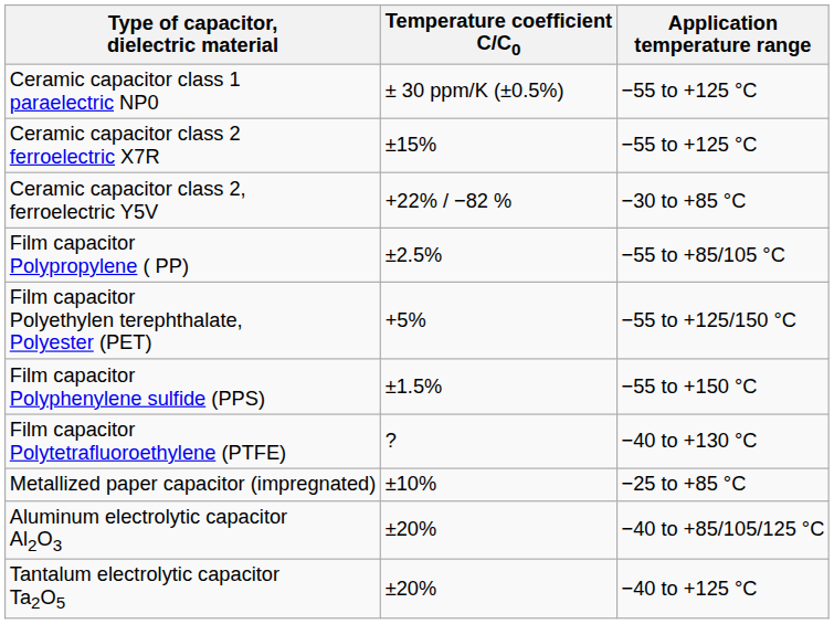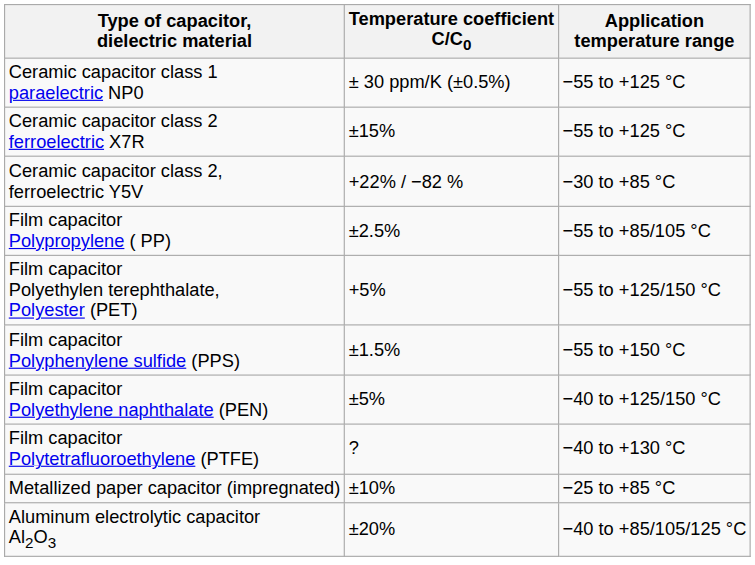+ row: Film capacitor Polyethylene naphthalate (PEN) | ±5% | −40 to +125/150 °C
- row: Tantalum electrolytic capacitor Ta2O5 | ±20% | −40 to +125 °C
